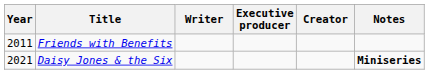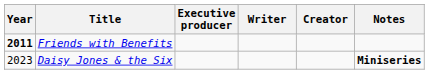columns swapped: Writer <-> Executive producer
Friends with Benefits | Year: normal -> bold
Daisy Jones & the Six | Year: 2021 -> 2023
